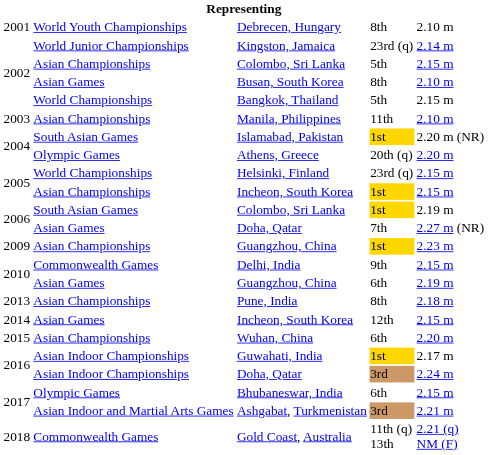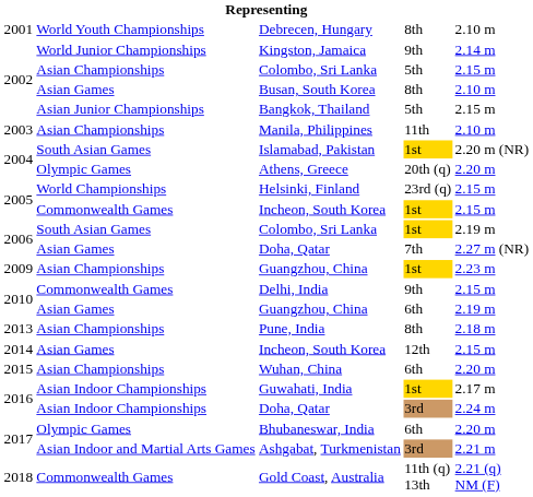Kingston, Jamaica | column 4: 23rd (q) -> 9th
Bangkok, Thailand | column 2: World Championships -> Asian Junior Championships
2005 / Incheon, South Korea | column 2: Asian Championships -> Commonwealth Games
Bhubaneswar, India | column 5: 2.15 m -> 2.20 m
